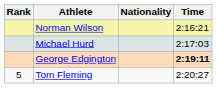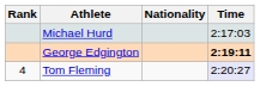- row: Norman Wilson | 2:16:21
Tom Fleming | Rank: 5 -> 4
Tom Fleming | Time: no background -> lavender background
